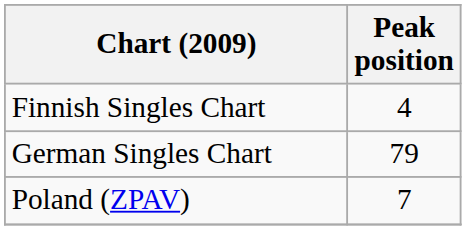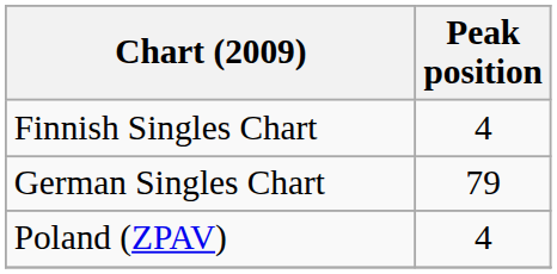Poland (ZPAV) | Peak position: 7 -> 4
